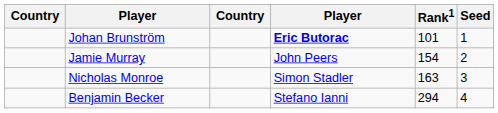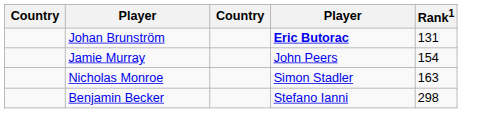- column: Seed | 1 | 2 | 3 | 4
Johan Brunström | Rank1: 101 -> 131
Benjamin Becker | Rank1: 294 -> 298
